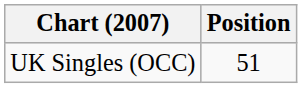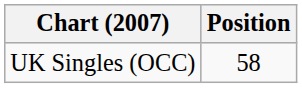UK Singles (OCC) | Position: 51 -> 58
